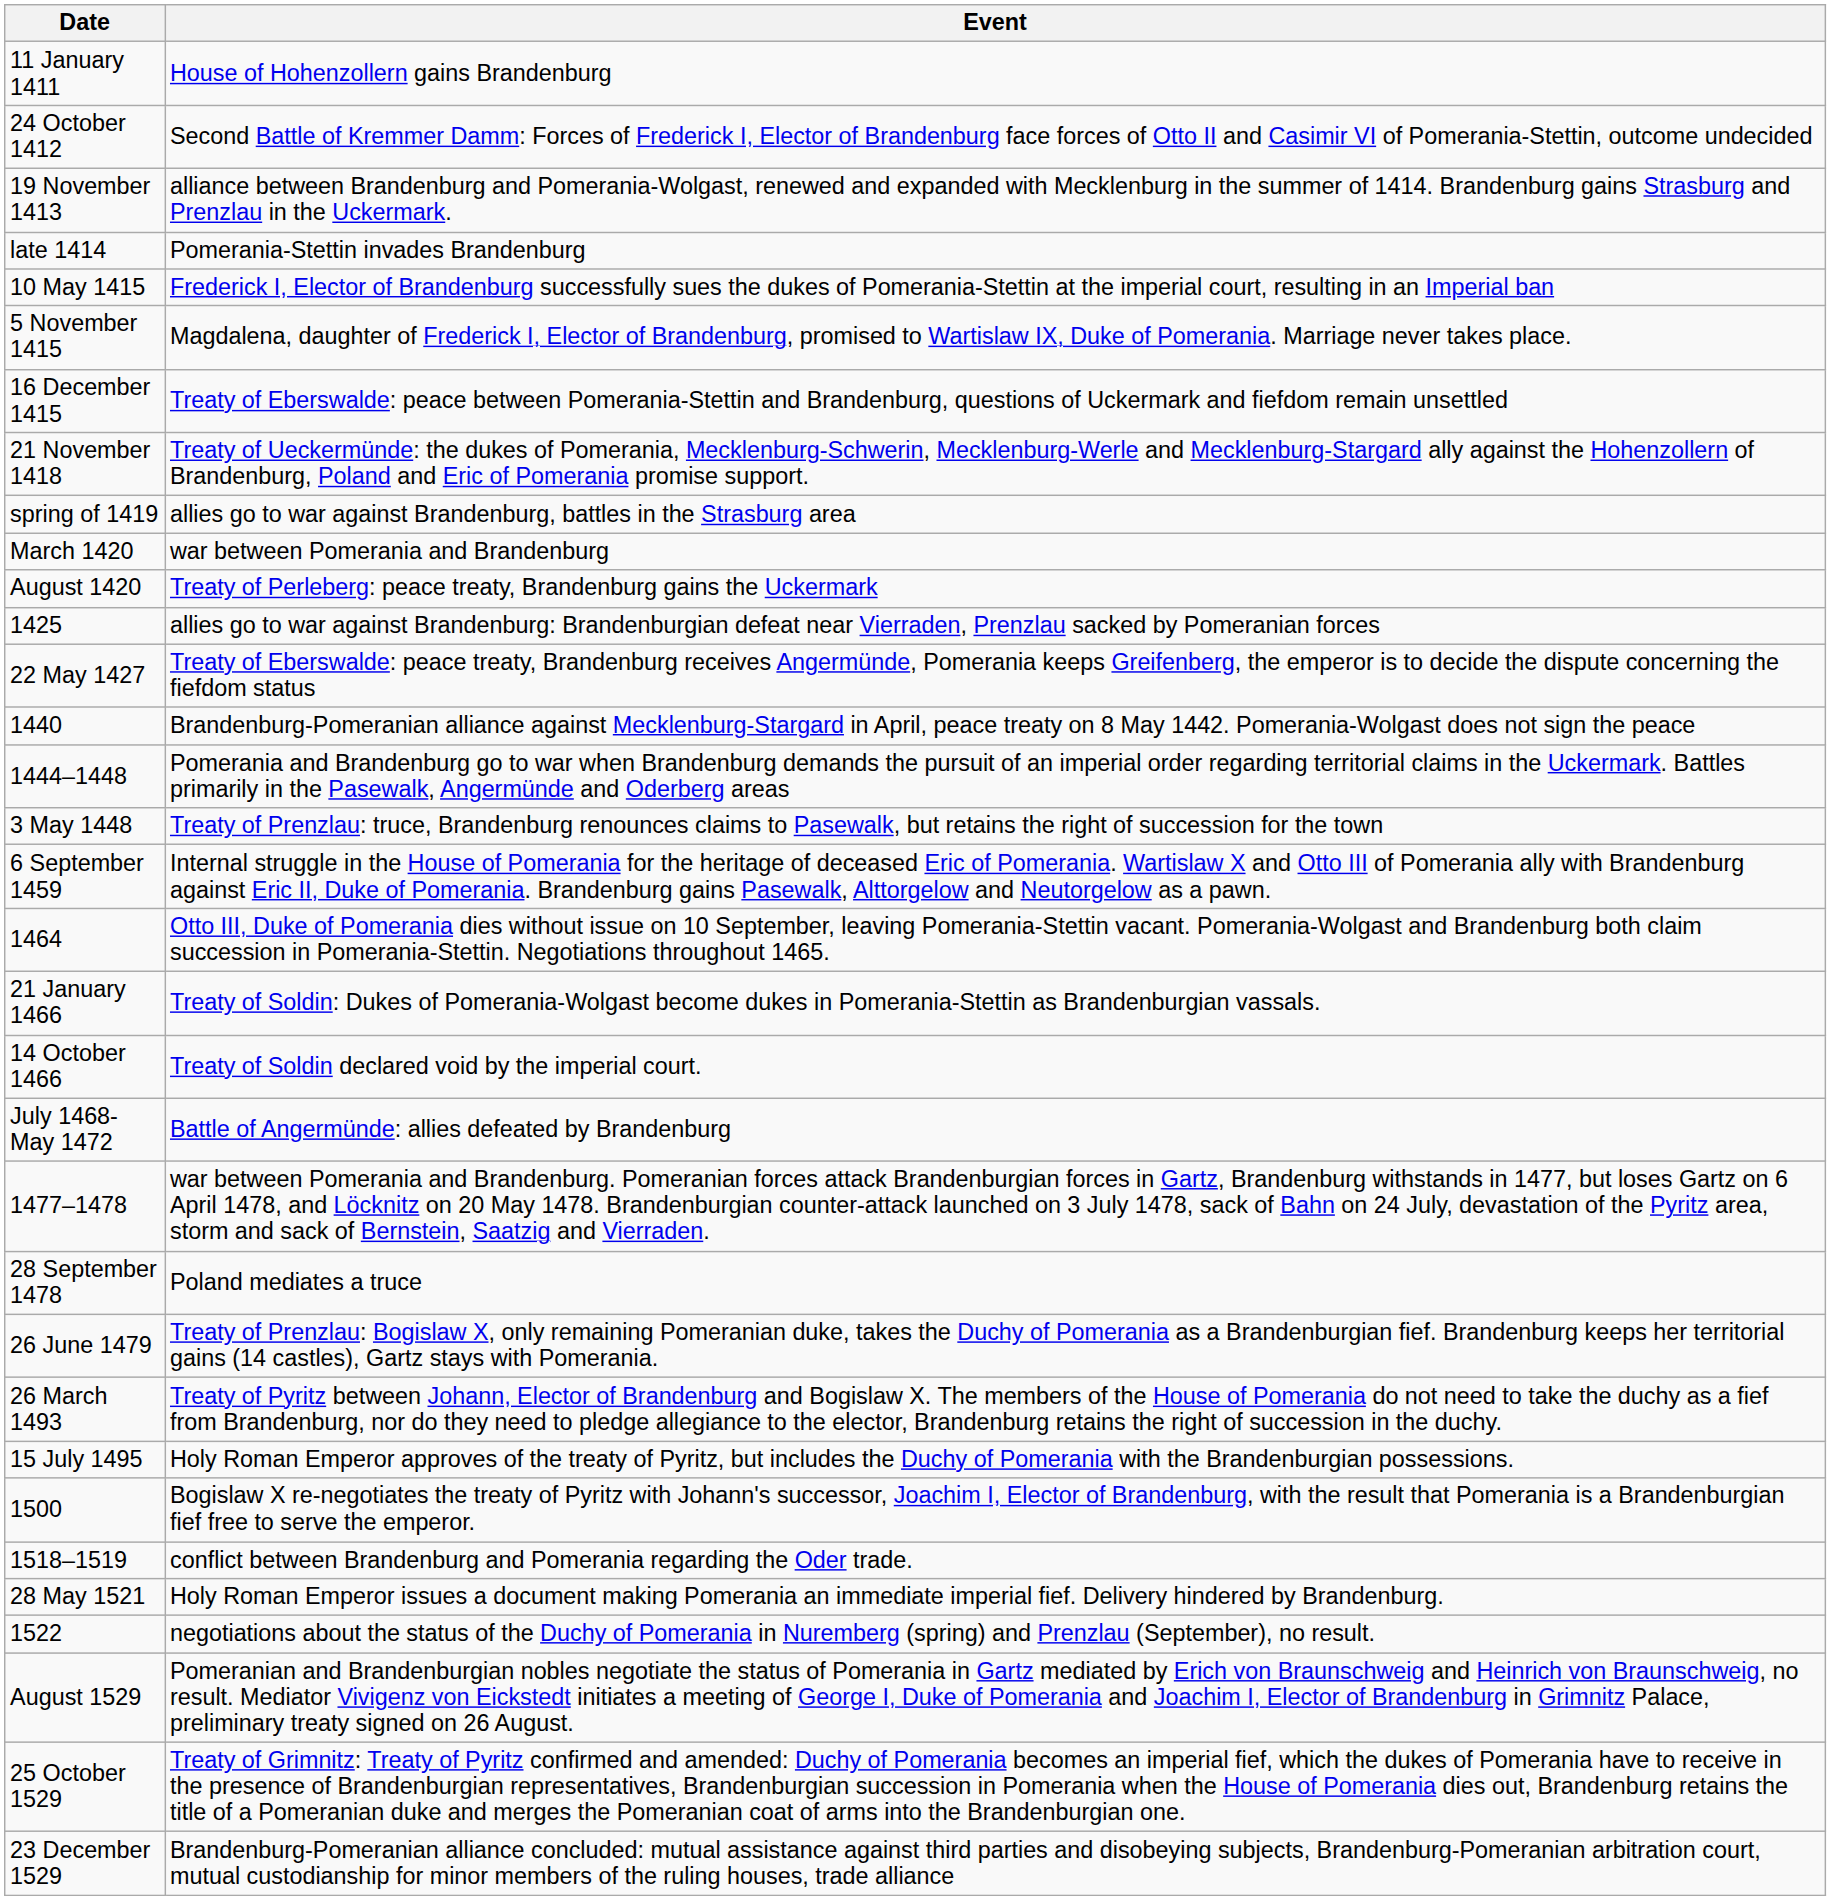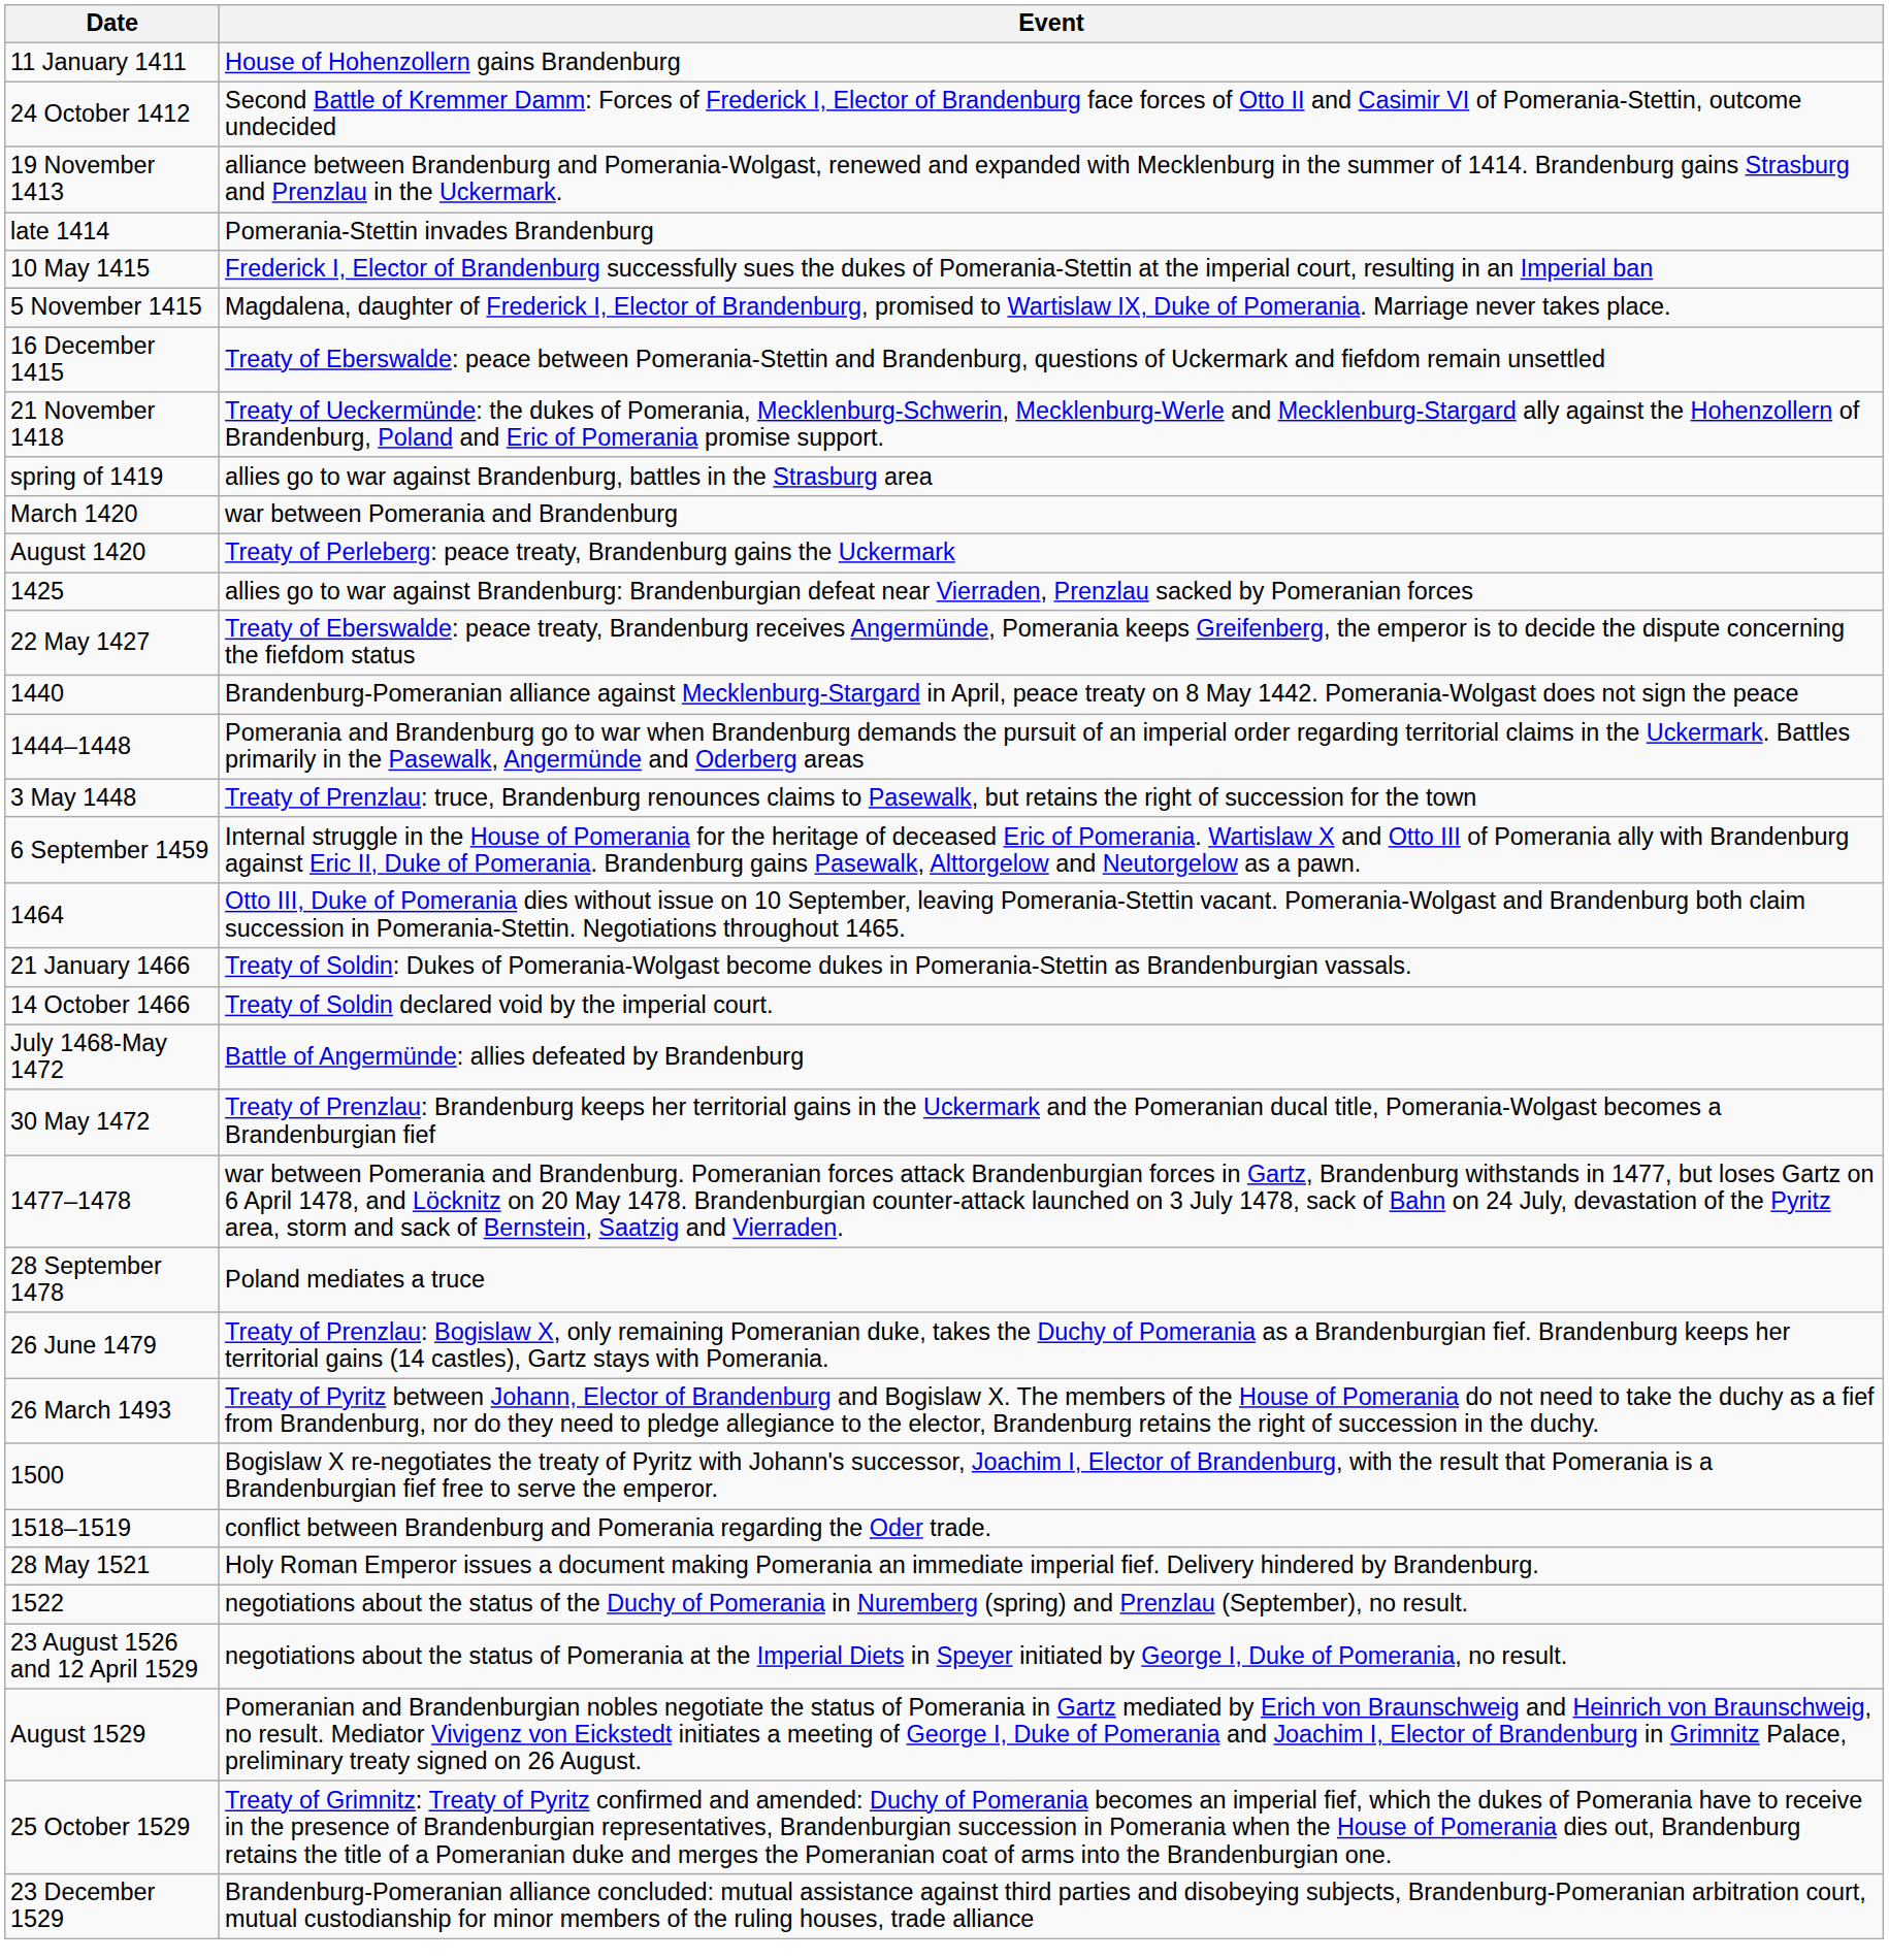+ row: 30 May 1472 | Treaty of Prenzlau: Brandenburg keeps her territorial gains in the Uckermark and the Pomeranian ducal title, Pomerania-Wolgast becomes a Brandenburgian fief
- row: 15 July 1495 | Holy Roman Emperor approves of the treaty of Pyritz, but includes the Duchy of Pomerania with the Brandenburgian possessions.
+ row: 23 August 1526 and 12 April 1529 | negotiations about the status of Pomerania at the Imperial Diets in Speyer initiated by George I, Duke of Pomerania, no result.
